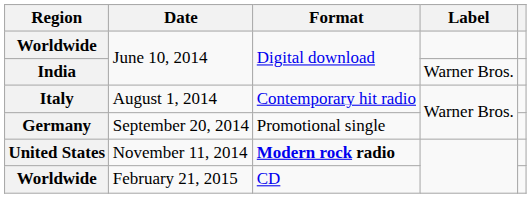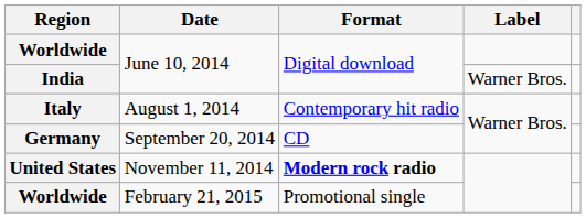Germany | Format: Promotional single -> CD
Worldwide / February 21, 2015 | Format: CD -> Promotional single
